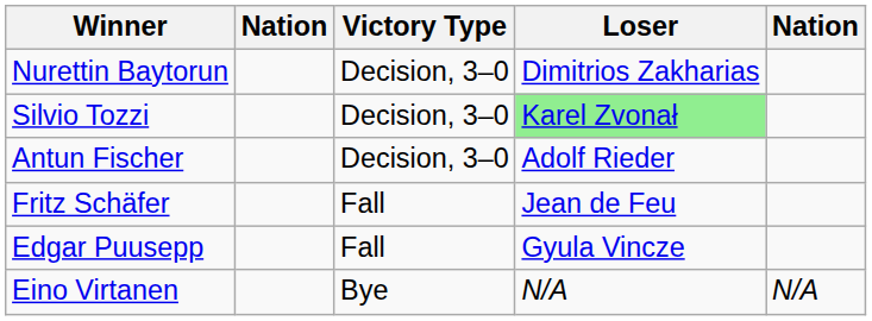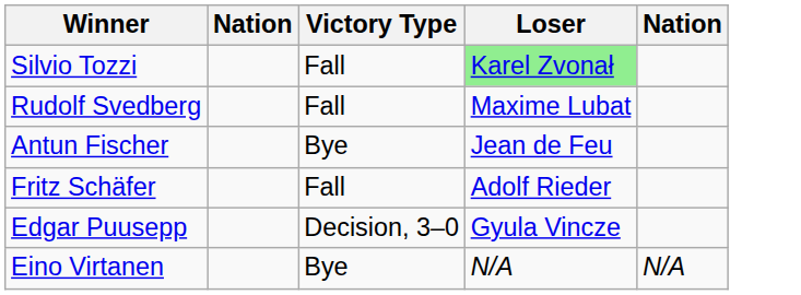- row: Nurettin Baytorun | Decision, 3–0 | Dimitrios Zakharias
Silvio Tozzi | Victory Type: Decision, 3–0 -> Fall
+ row: Rudolf Svedberg | Fall | Maxime Lubat
Antun Fischer | Victory Type: Decision, 3–0 -> Bye
Antun Fischer | Loser: Adolf Rieder -> Jean de Feu
Fritz Schäfer | Loser: Jean de Feu -> Adolf Rieder
Edgar Puusepp | Victory Type: Fall -> Decision, 3–0
